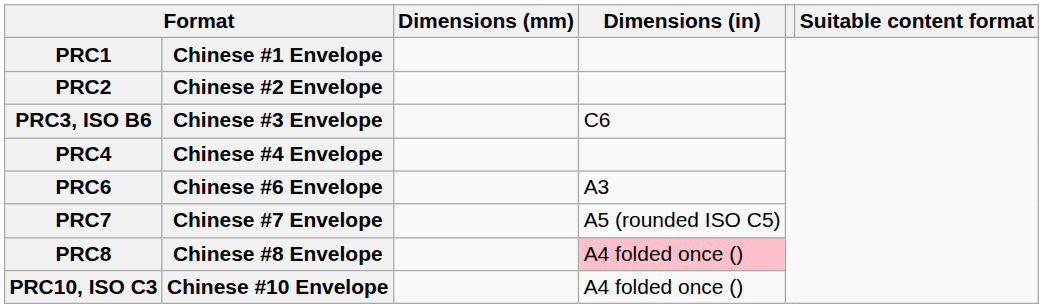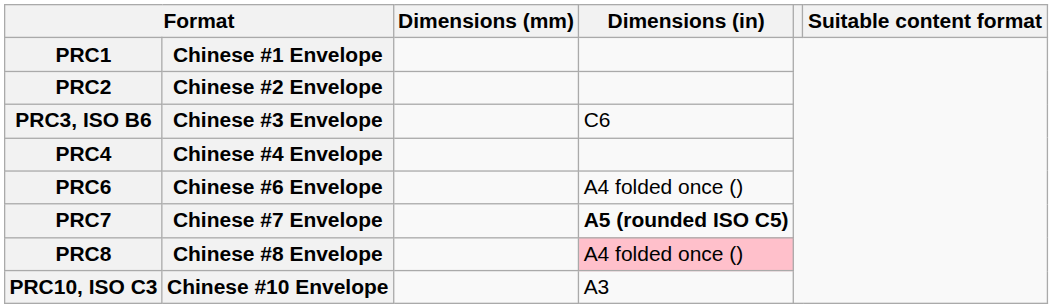PRC6 | Dimensions (in): A3 -> A4 folded once ()
PRC7 | Dimensions (in): normal -> bold
PRC10, ISO C3 | Dimensions (in): A4 folded once () -> A3
